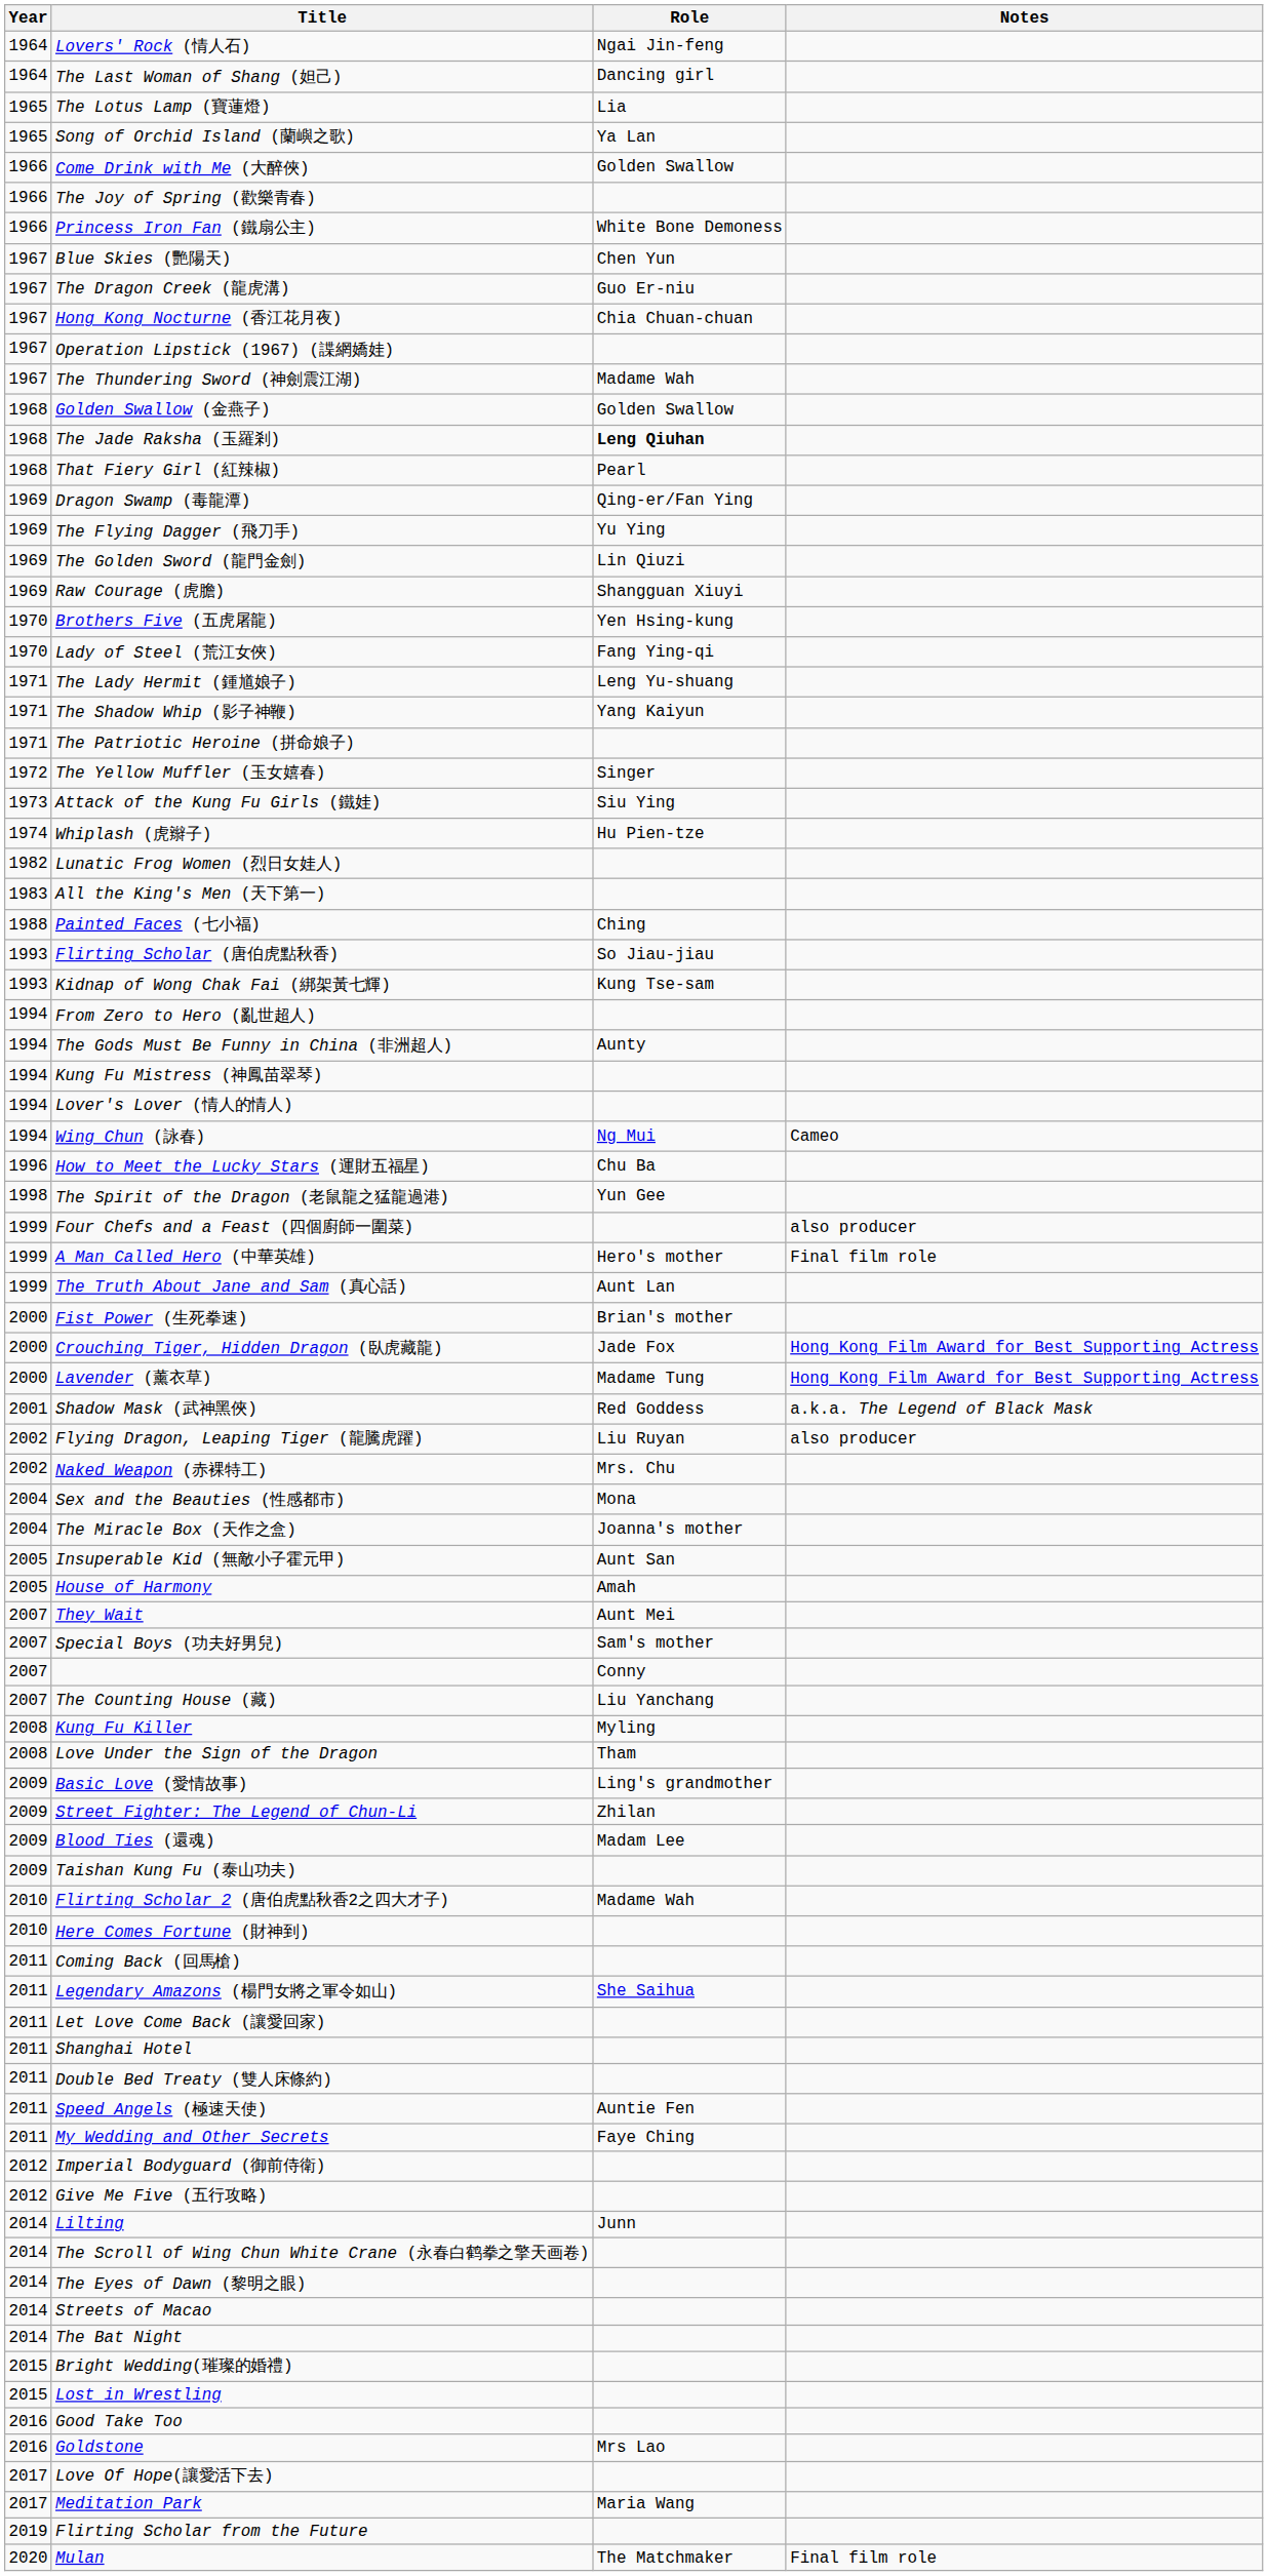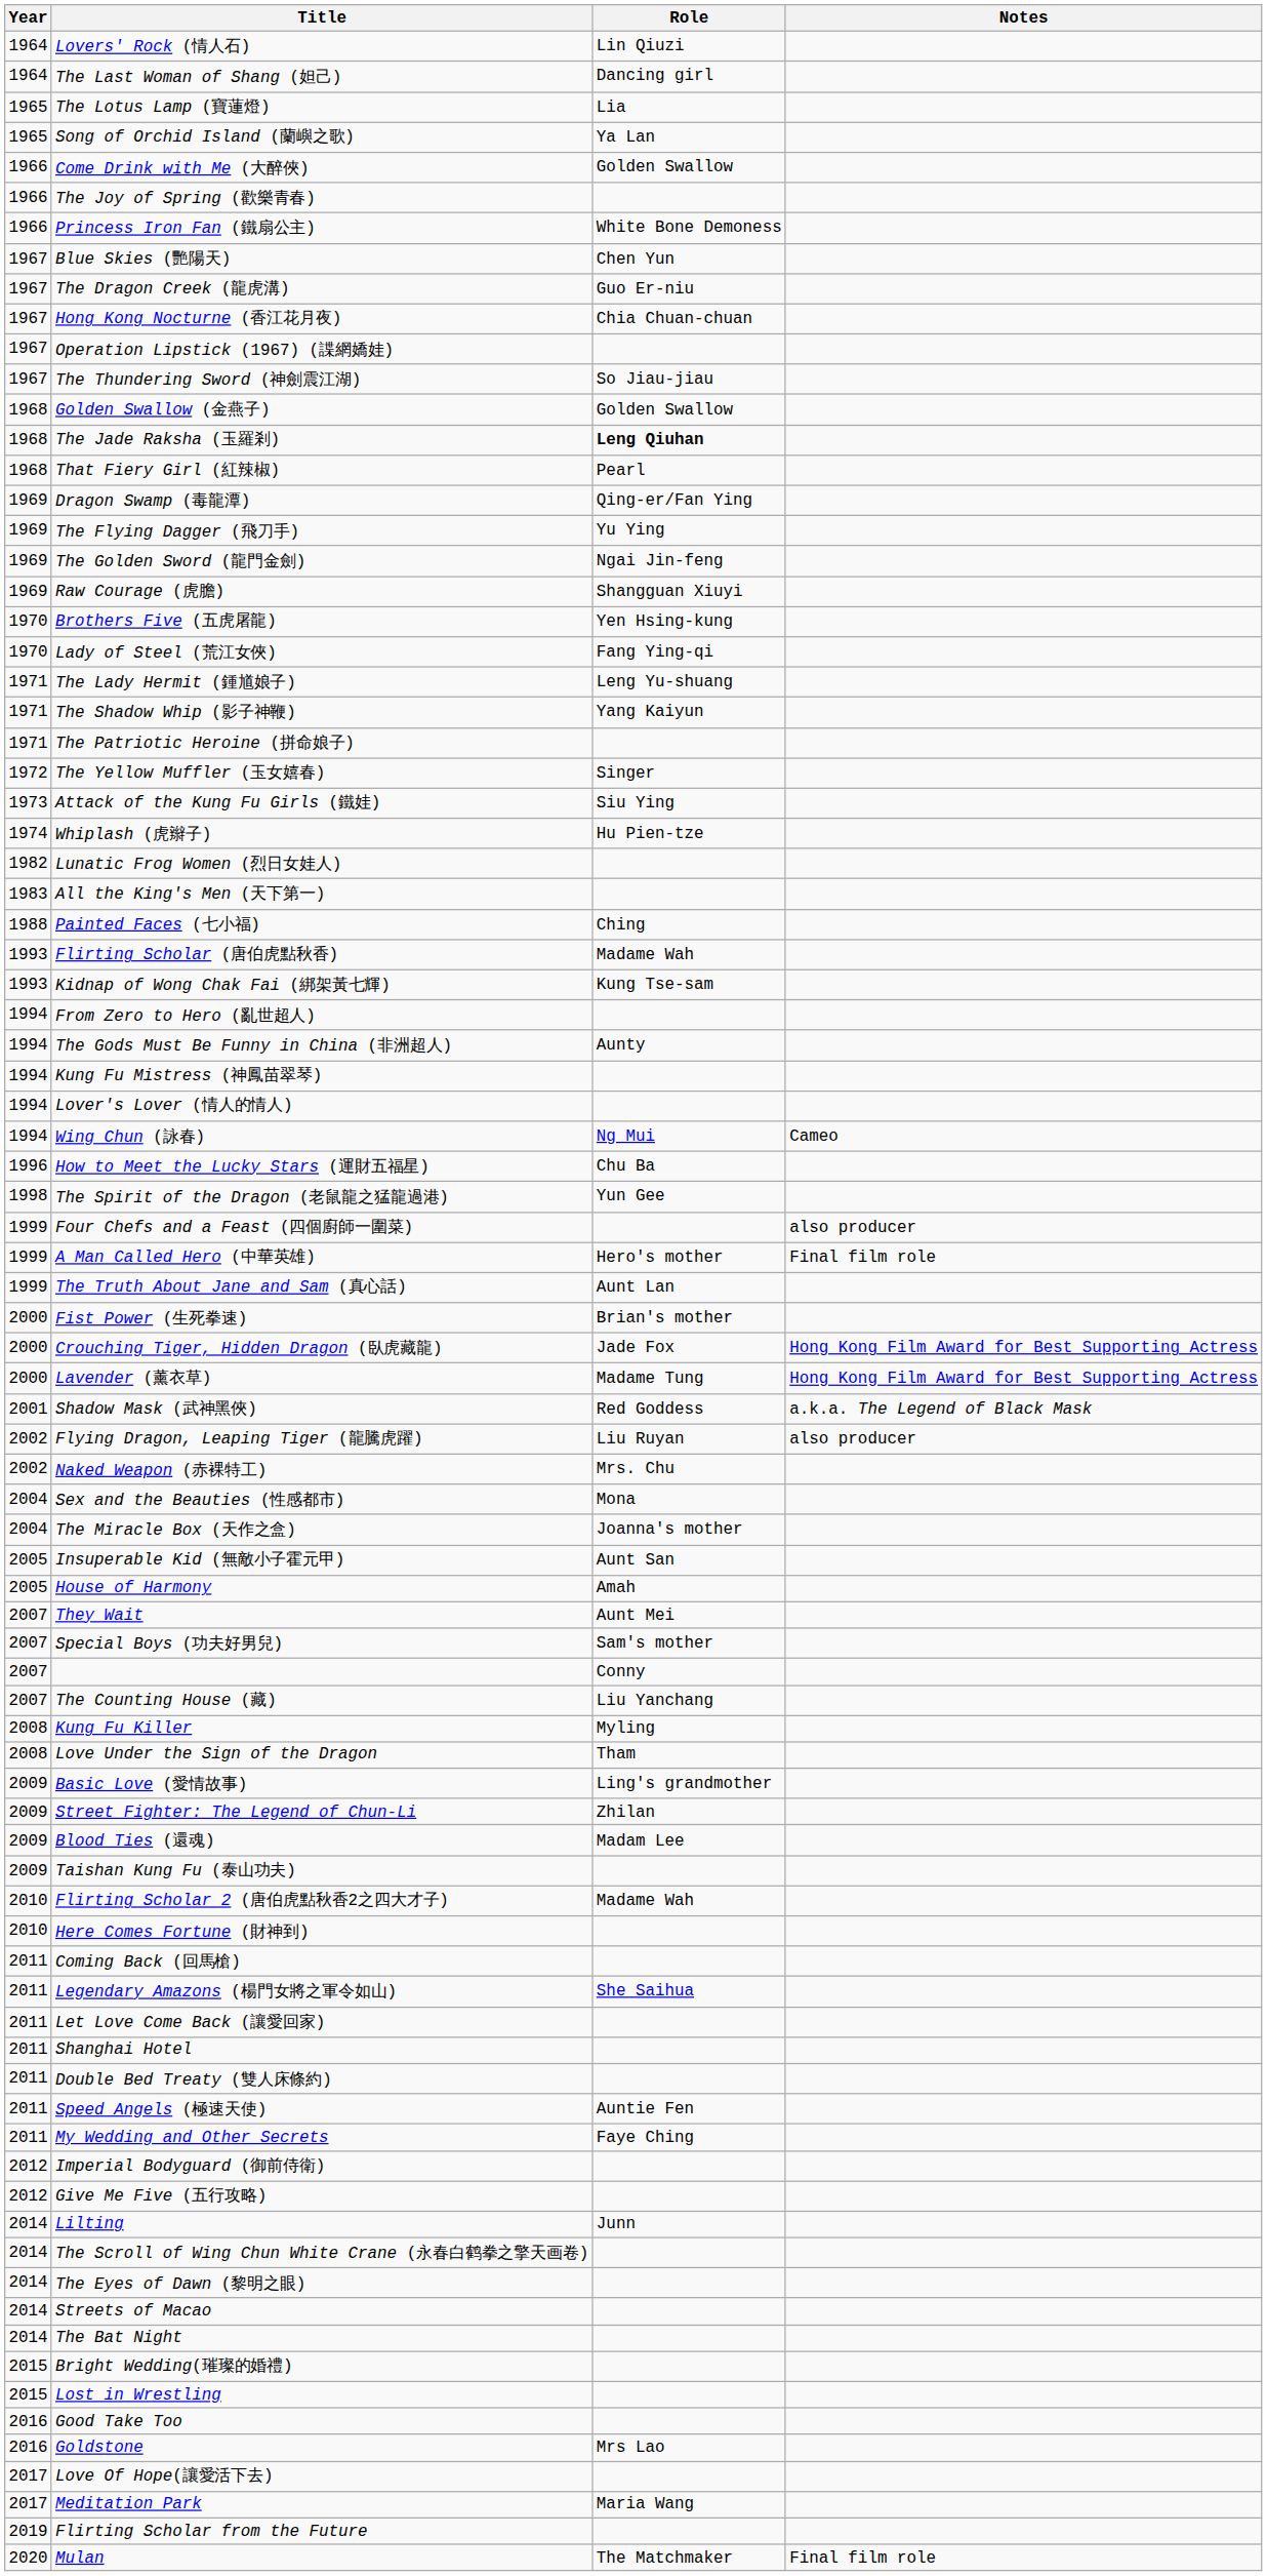Lovers' Rock (情人石) | Role: Ngai Jin-feng -> Lin Qiuzi
The Thundering Sword (神劍震江湖) | Role: Madame Wah -> So Jiau-jiau
The Golden Sword (龍門金劍) | Role: Lin Qiuzi -> Ngai Jin-feng
Flirting Scholar (唐伯虎點秋香) | Role: So Jiau-jiau -> Madame Wah
